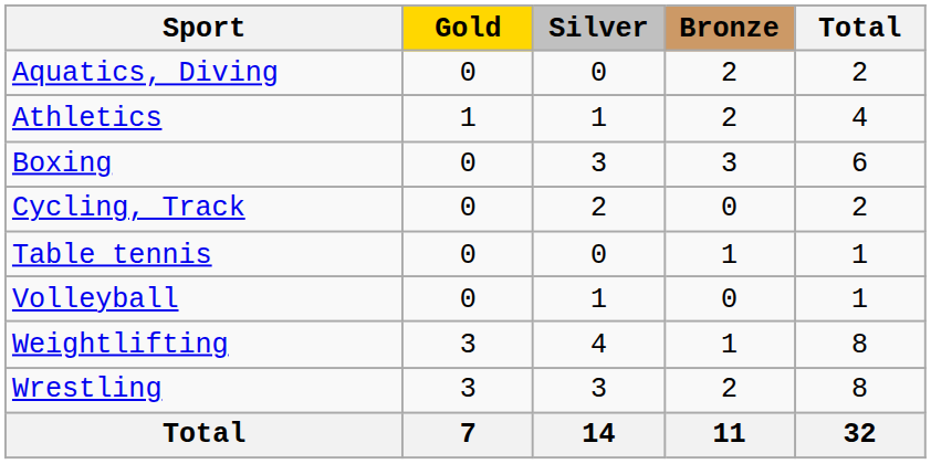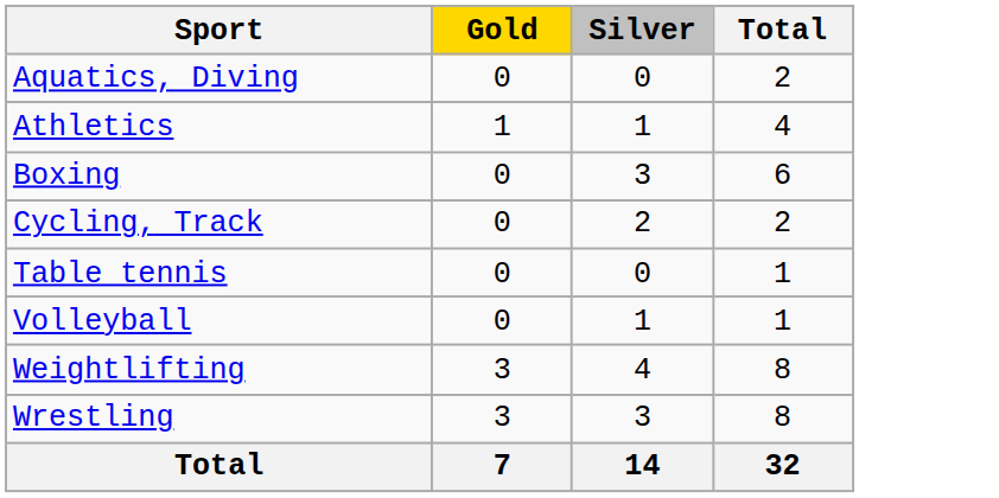- column: Bronze | 2 | 2 | 3 | 0 | 1 | 0 | 1 | 2 | 11
